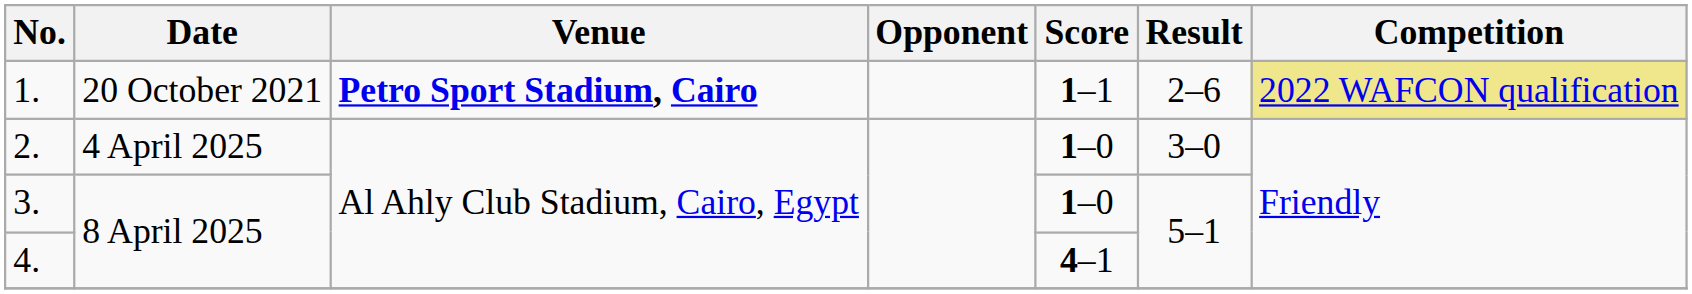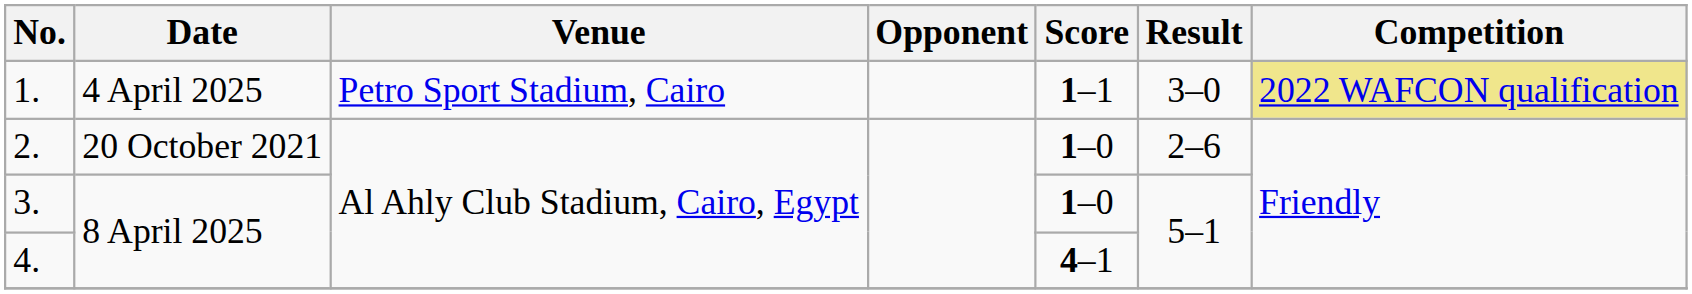1. | Date: 20 October 2021 -> 4 April 2025
1. | Venue: bold -> normal
1. | Result: 2–6 -> 3–0
2. | Date: 4 April 2025 -> 20 October 2021
2. | Result: 3–0 -> 2–6
